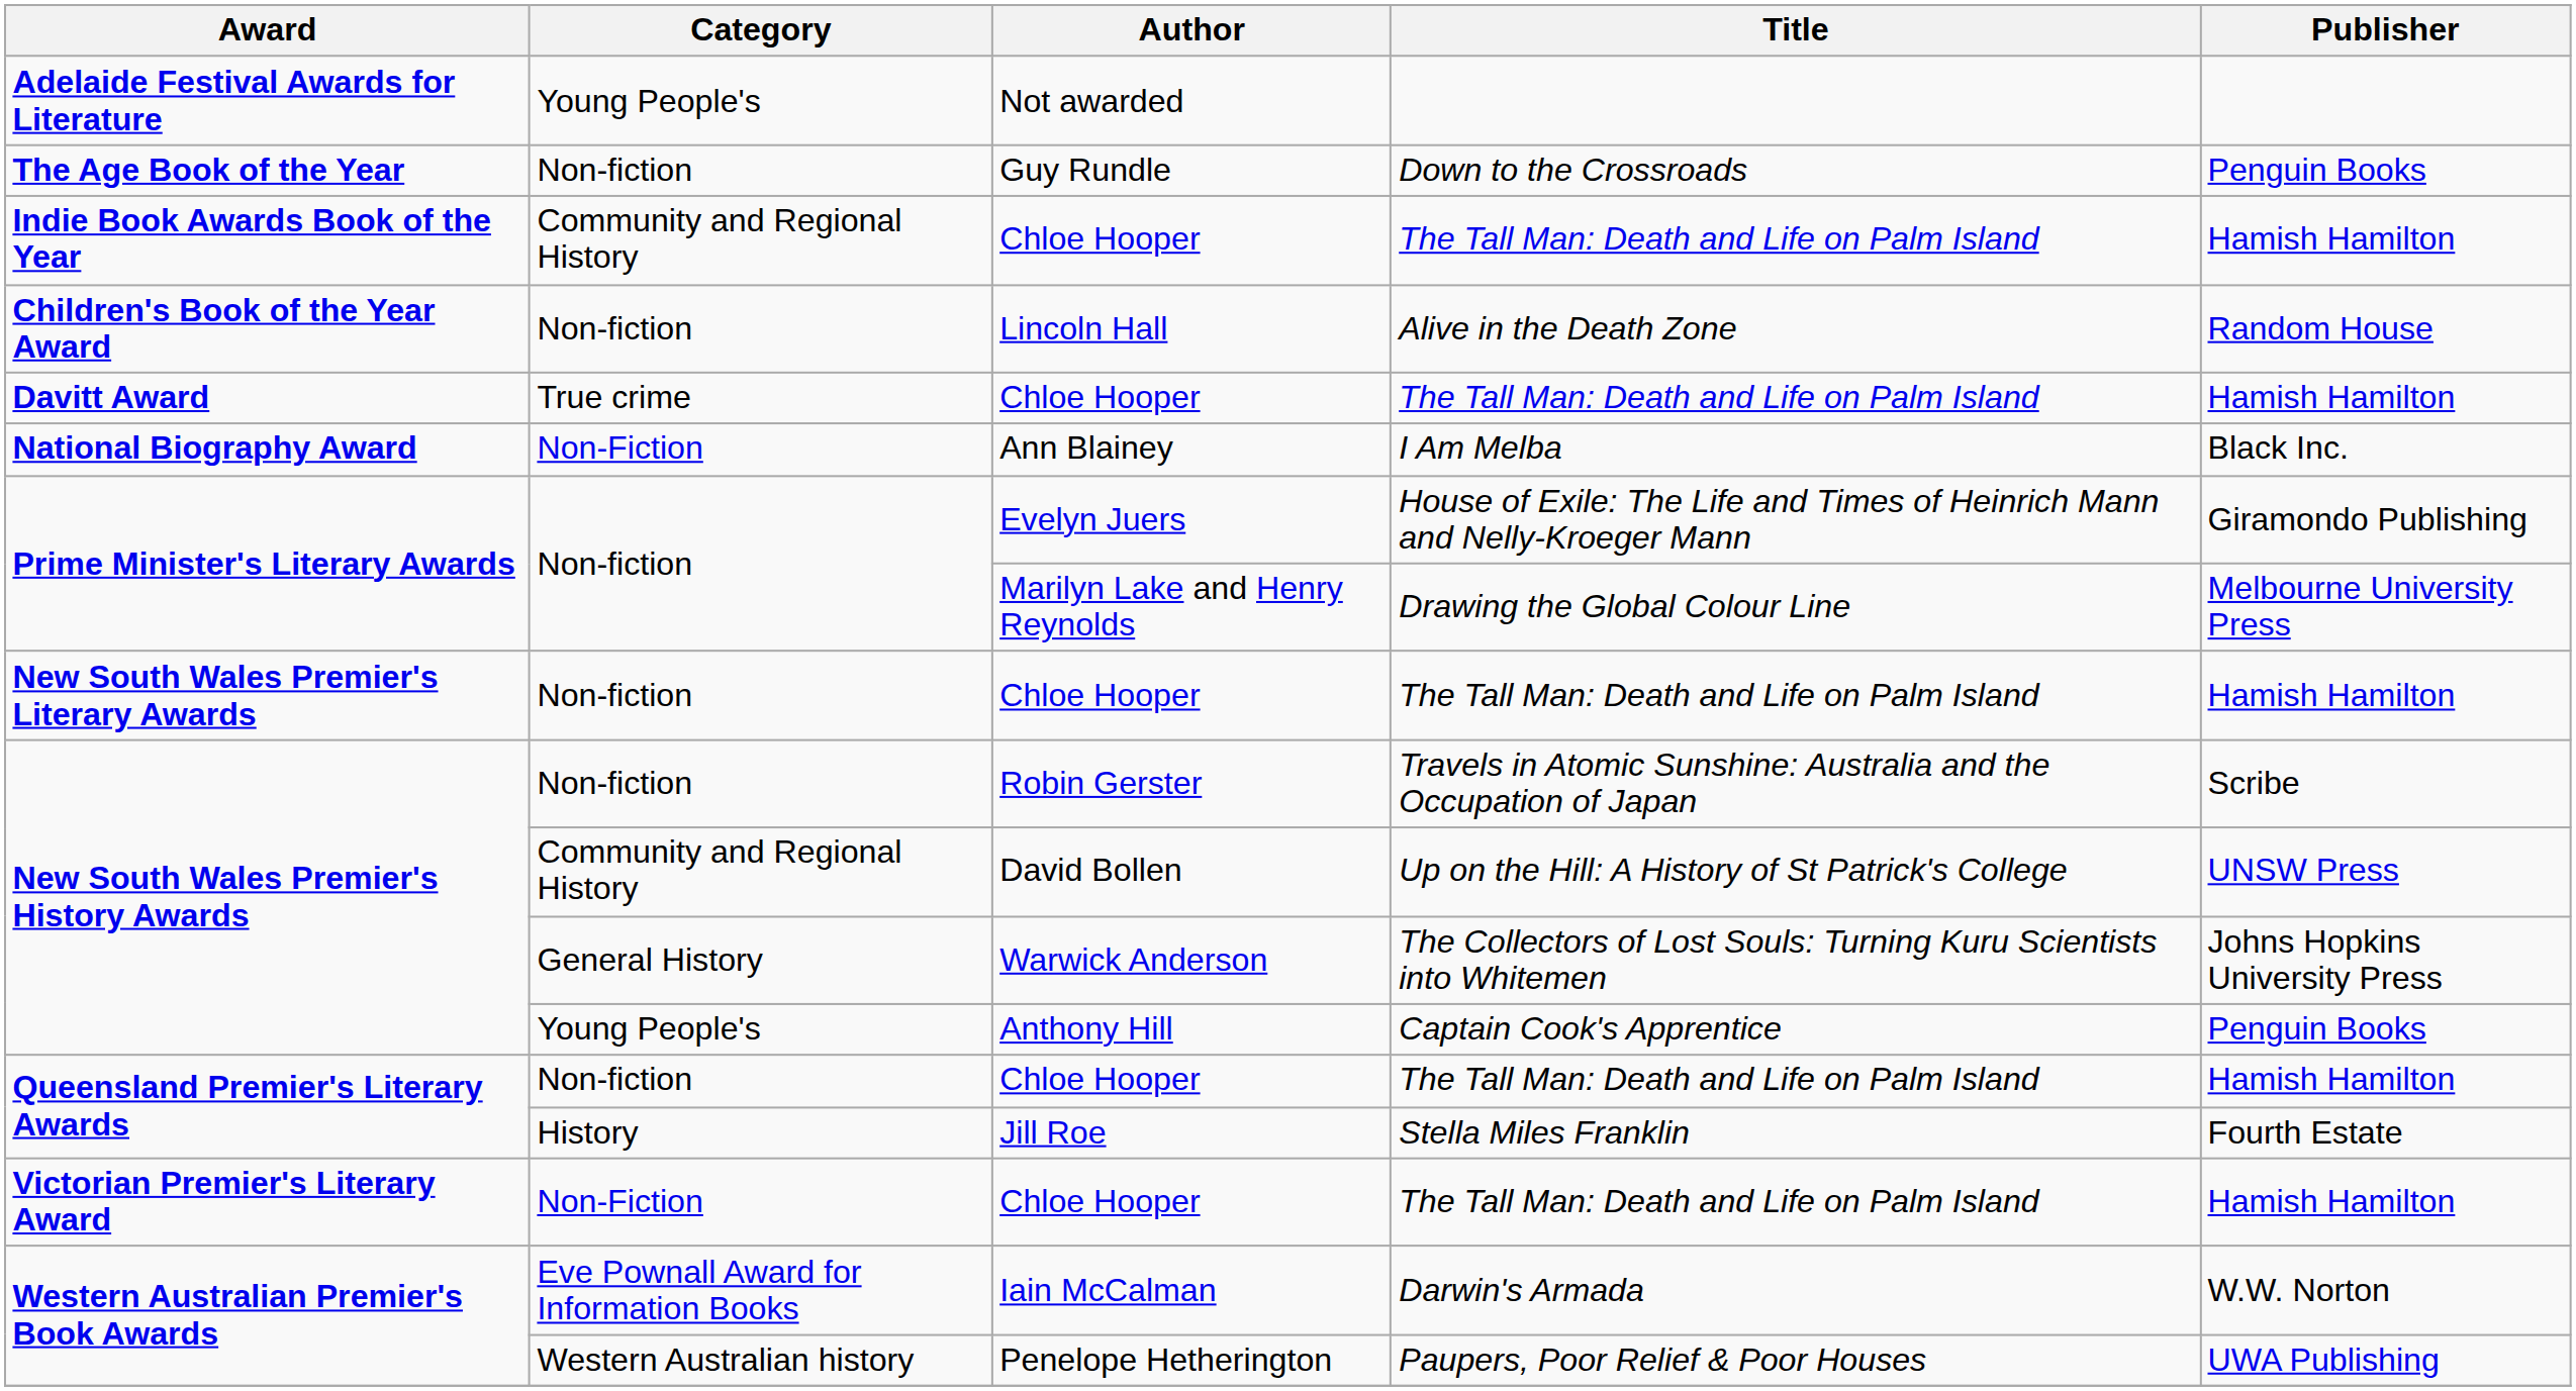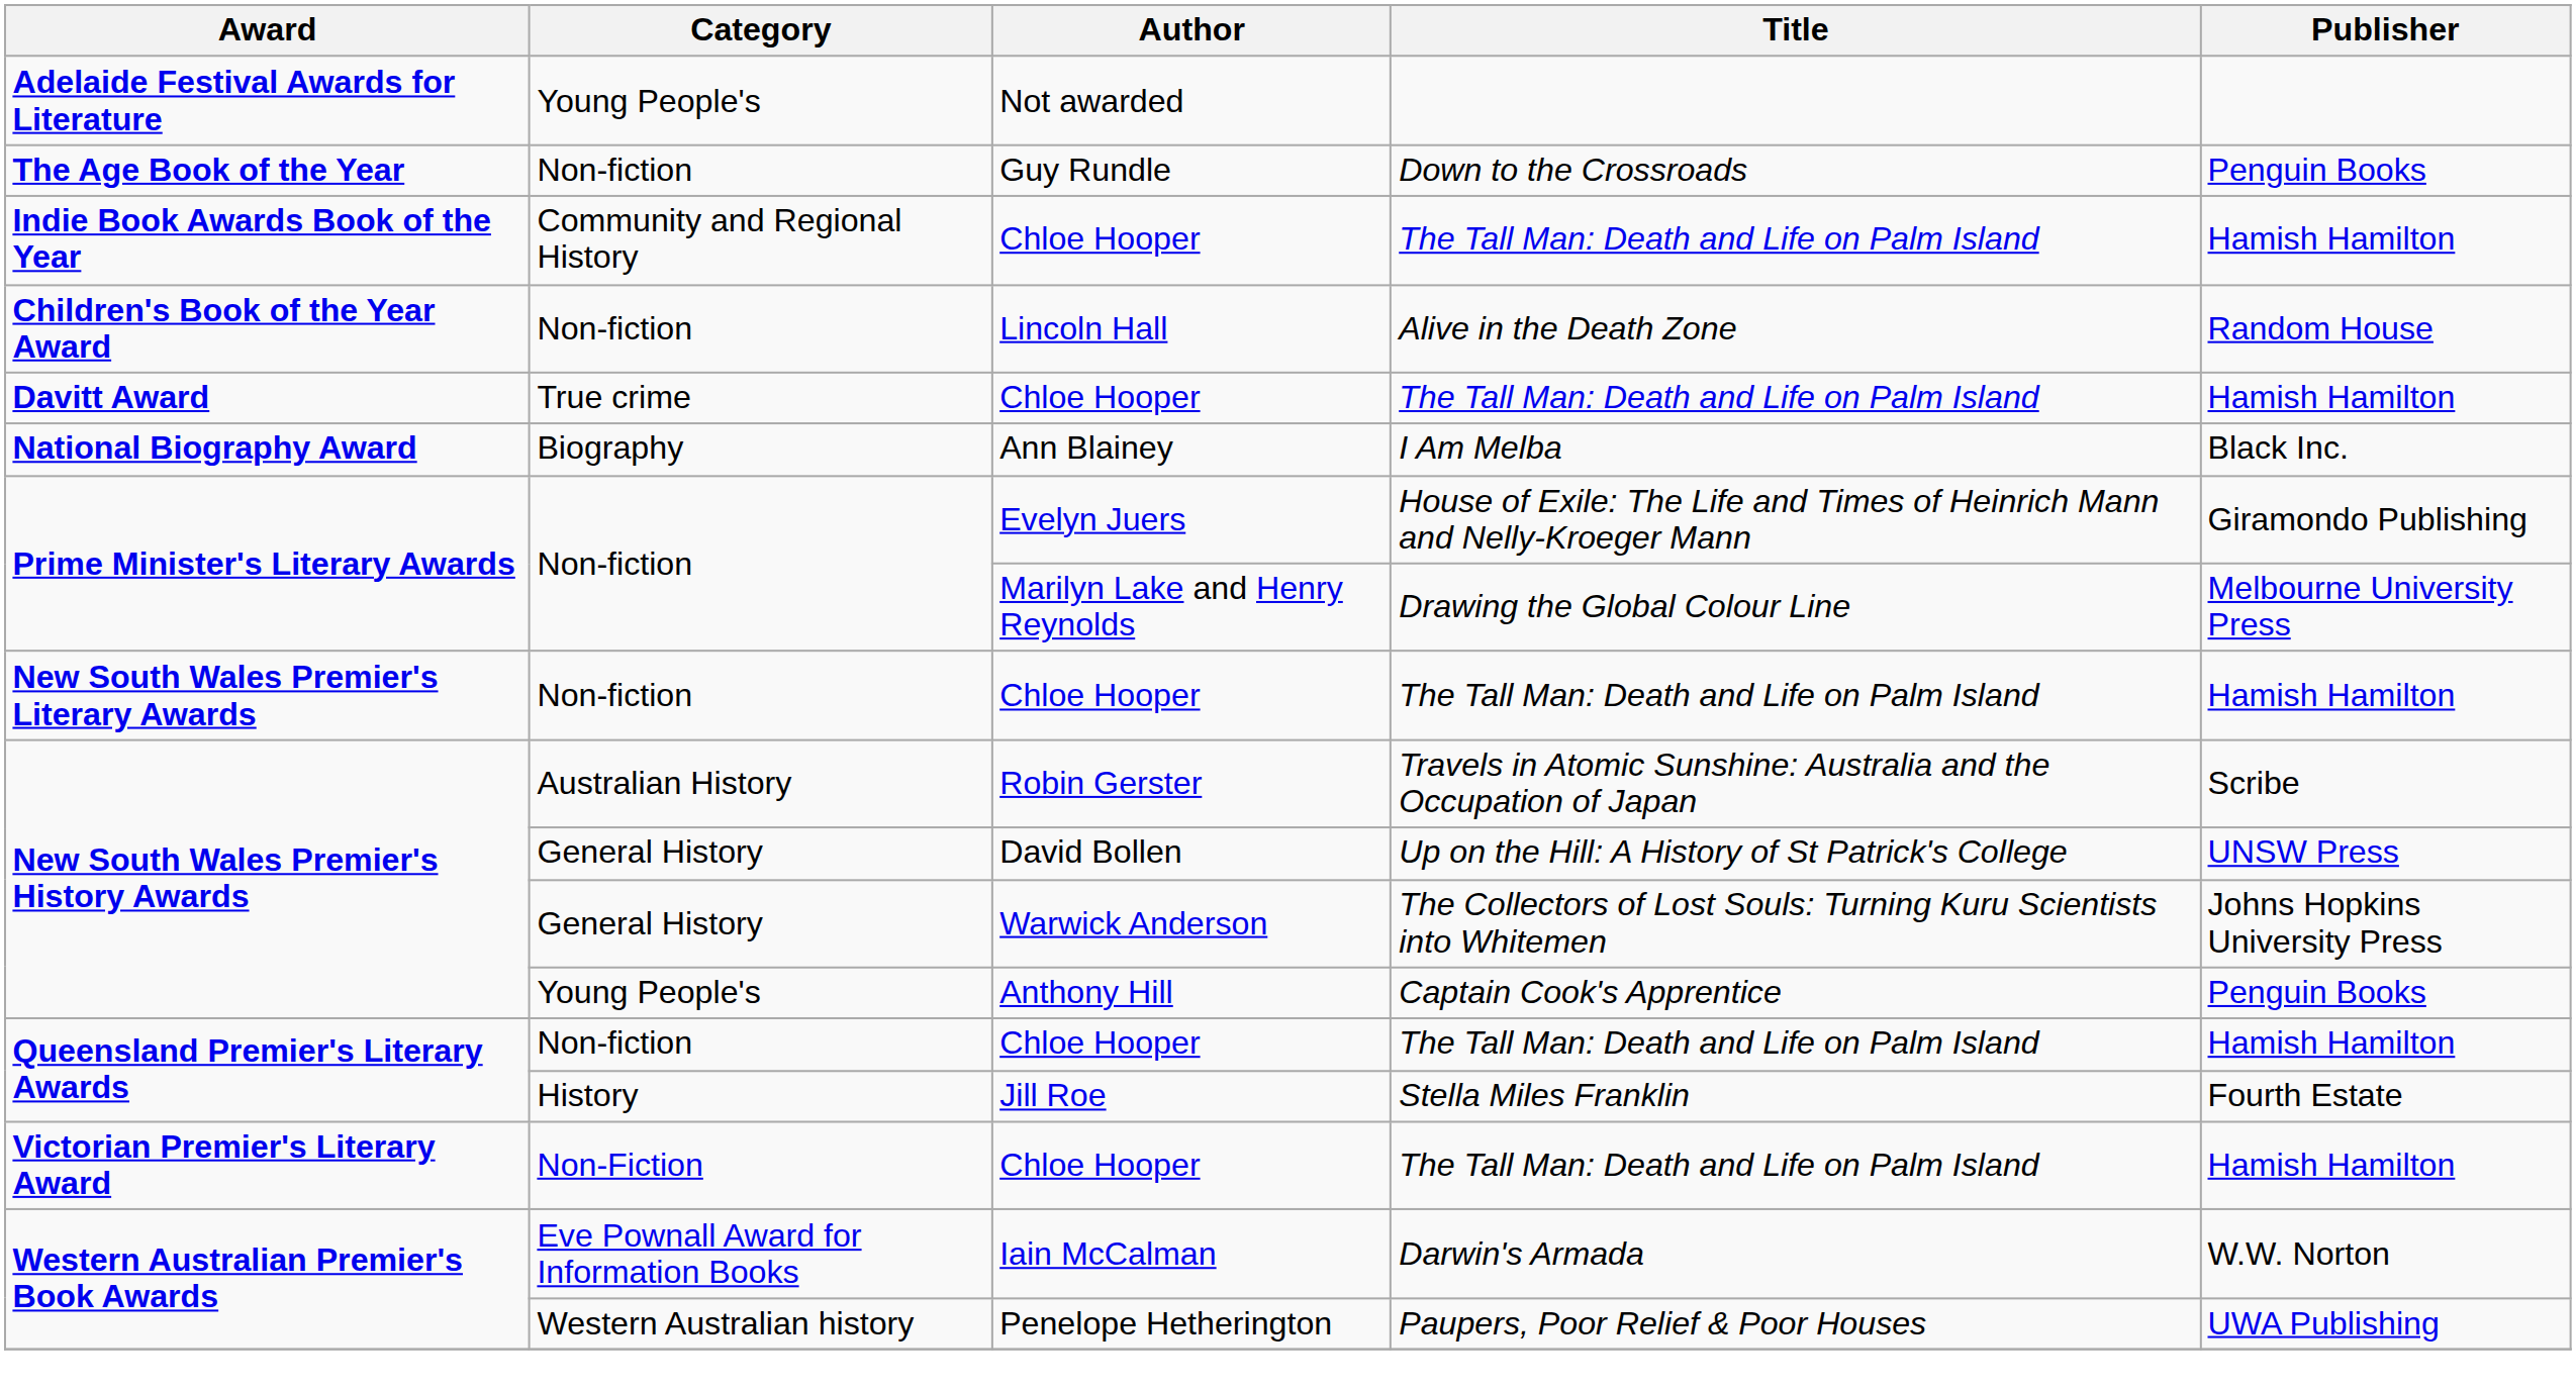Ann Blainey | Category: Non-Fiction -> Biography
Robin Gerster | Category: Non-fiction -> Australian History
David Bollen | Category: Community and Regional History -> General History
